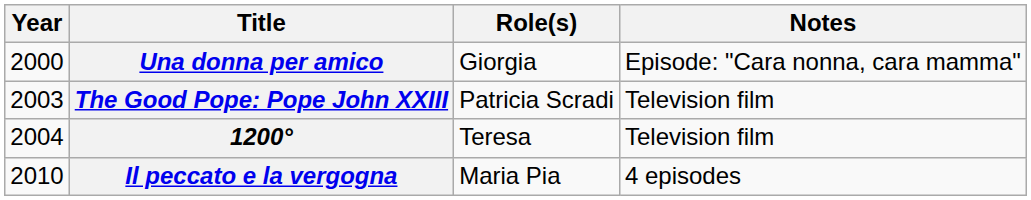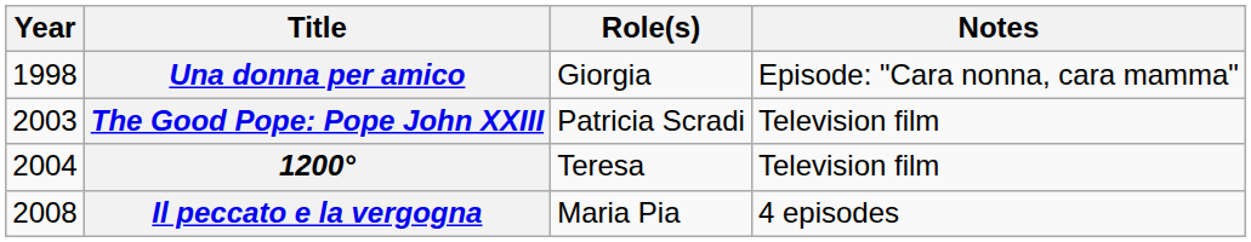Una donna per amico | Year: 2000 -> 1998
Il peccato e la vergogna | Year: 2010 -> 2008
